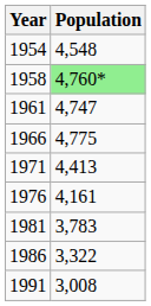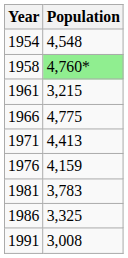1961 | Population: 4,747 -> 3,215
1976 | Population: 4,161 -> 4,159
1986 | Population: 3,322 -> 3,325
